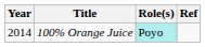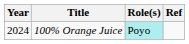100% Orange Juice | Year: 2014 -> 2024
